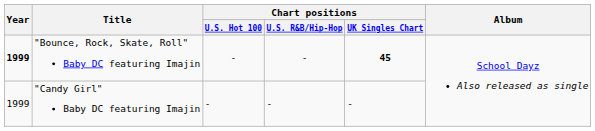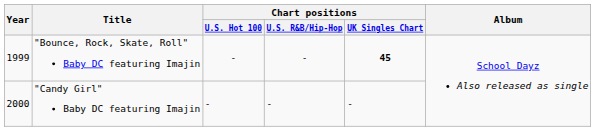"Bounce, Rock, Skate, Roll" Baby DC featuring Imajin | Year: bold -> normal
"Candy Girl" Baby DC featuring Imajin | Year: 1999 -> 2000
